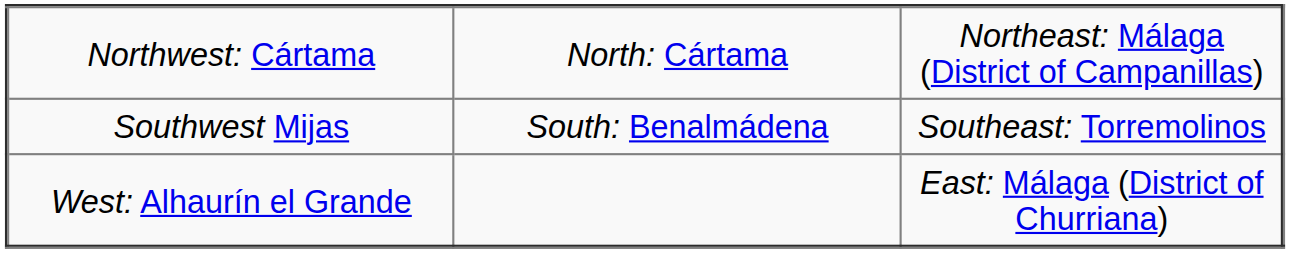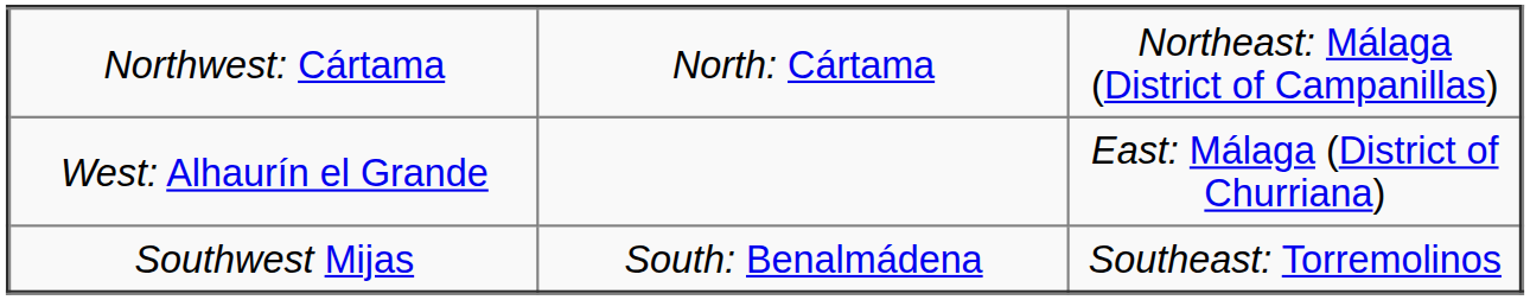rows swapped: West: Alhaurín el Grande <-> Southwest Mijas
